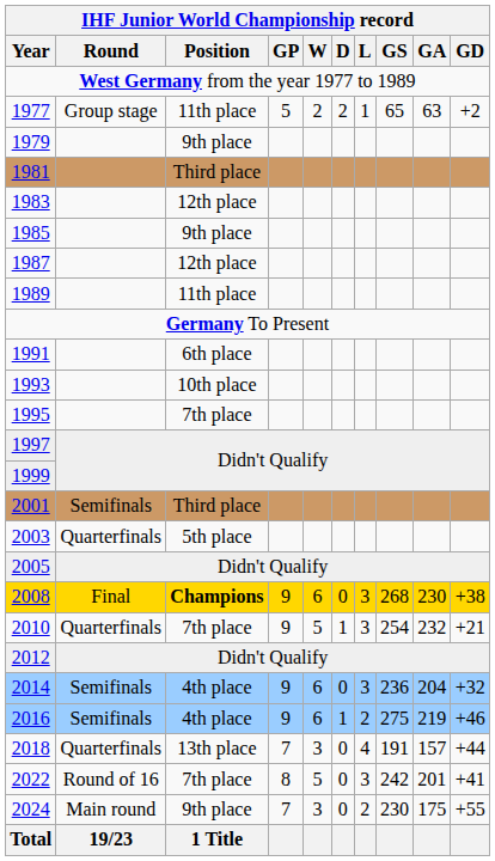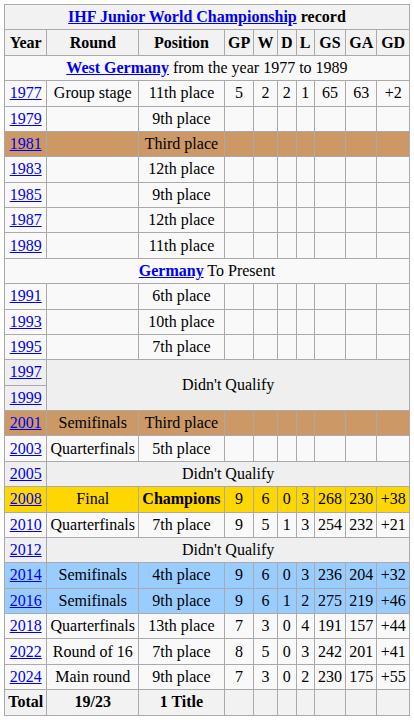2016 | IHF Junior World Championship record / Position: 4th place -> 9th place
